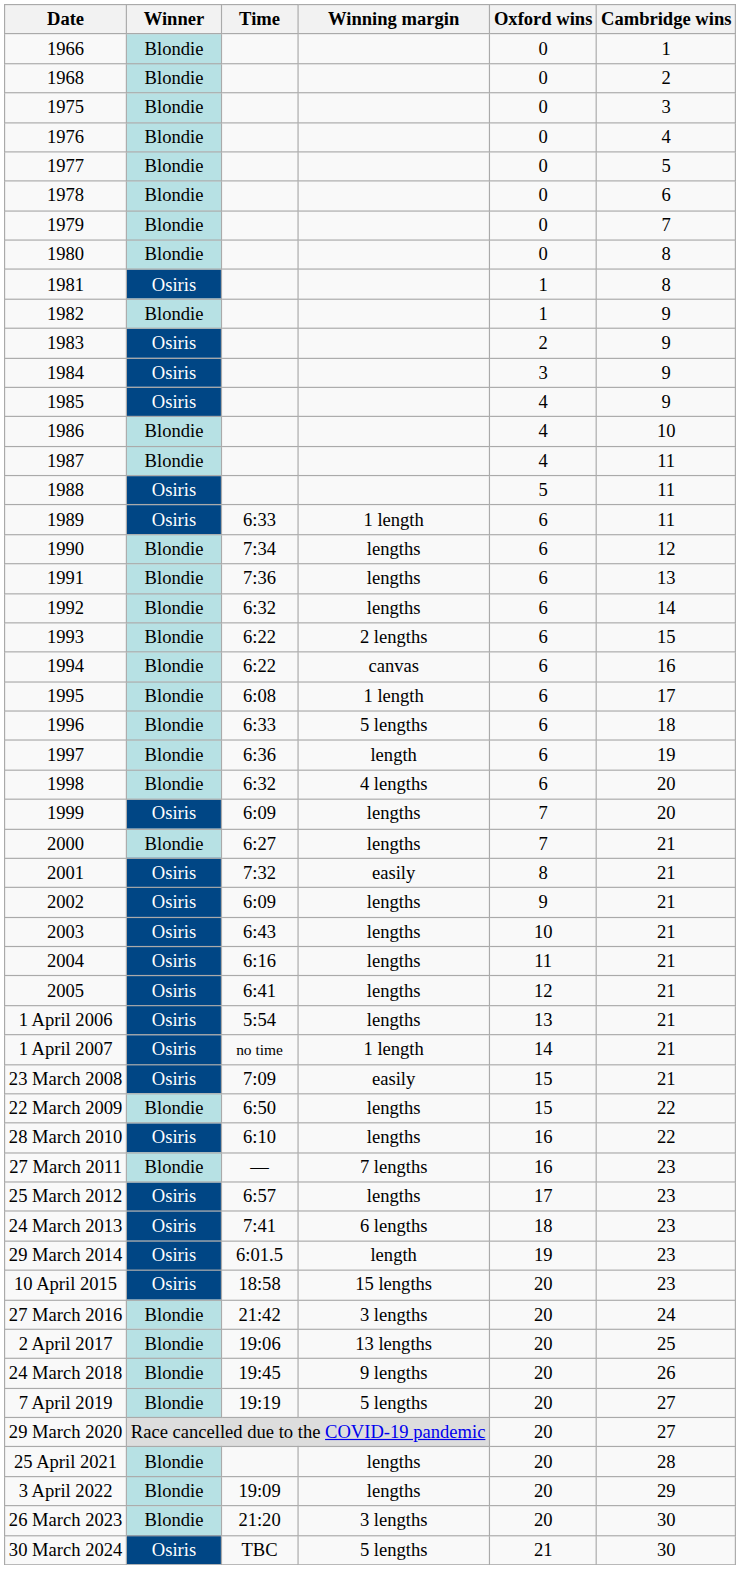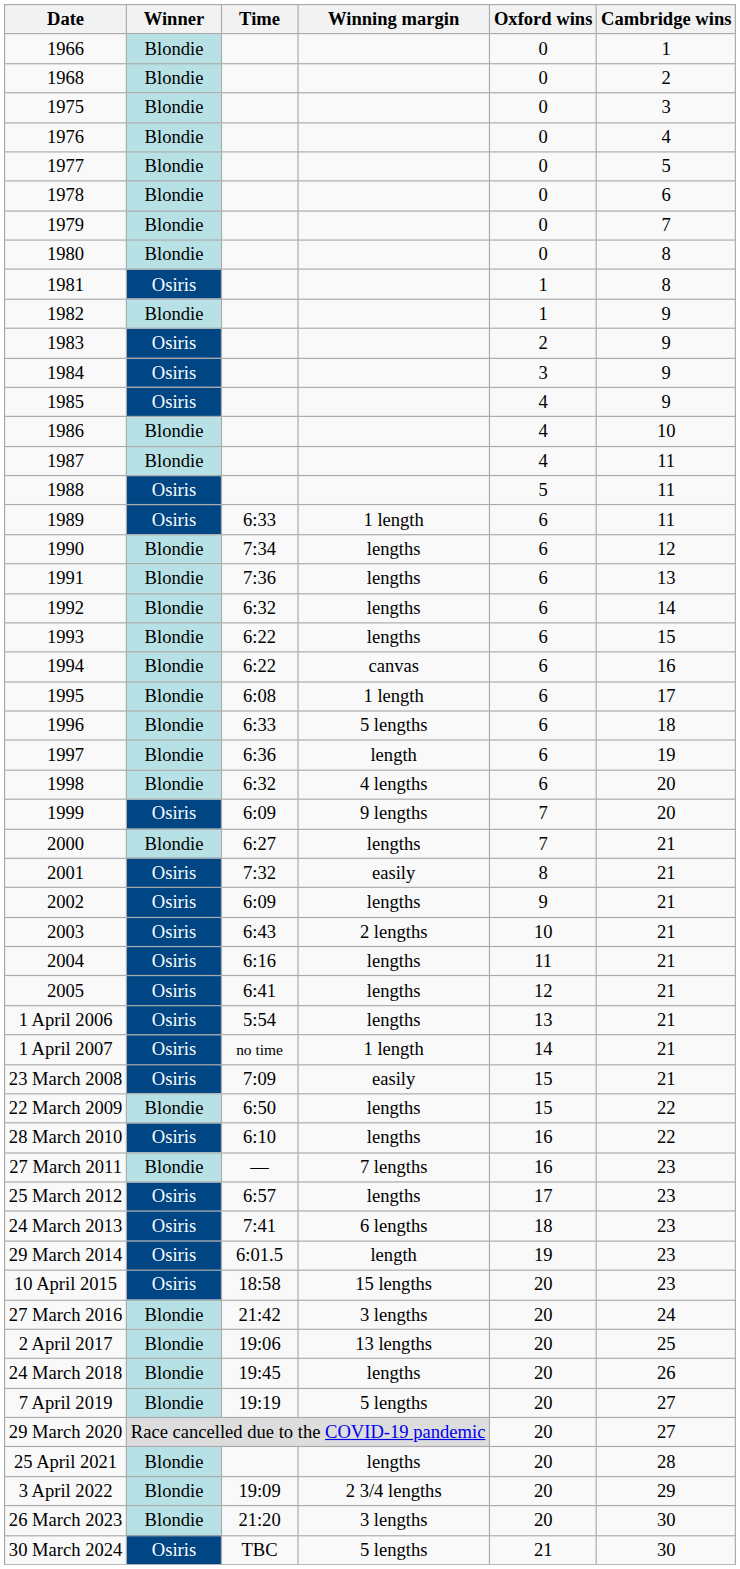1993 | Winning margin: 2 lengths -> lengths
1999 | Winning margin: lengths -> 9 lengths
2003 | Winning margin: lengths -> 2 lengths
24 March 2018 | Winning margin: 9 lengths -> lengths
3 April 2022 | Winning margin: lengths -> 2 3/4 lengths
